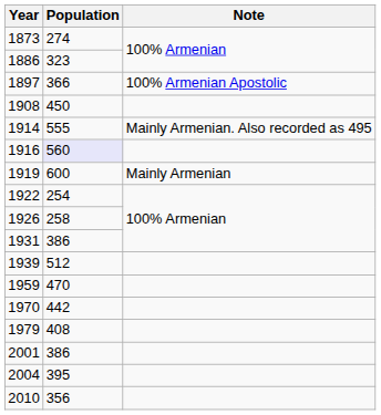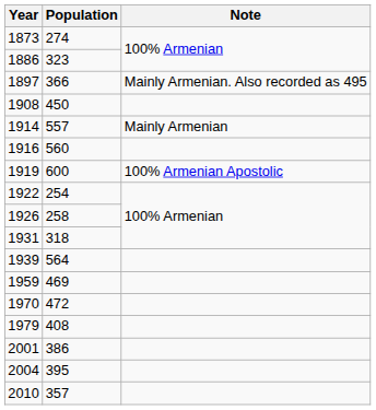1897 | Note: 100% Armenian Apostolic -> Mainly Armenian. Also recorded as 495
1914 | Population: 555 -> 557
1914 | Note: Mainly Armenian. Also recorded as 495 -> Mainly Armenian
1916 | Population: lavender background -> no background
1919 | Note: Mainly Armenian -> 100% Armenian Apostolic
1931 | Population: 386 -> 318
1939 | Population: 512 -> 564
1959 | Population: 470 -> 469
1970 | Population: 442 -> 472
2010 | Population: 356 -> 357
